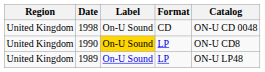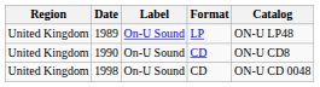rows swapped: 1989 <-> 1998
1990 | Label: gold background -> no background
1990 | Format: LP -> CD
